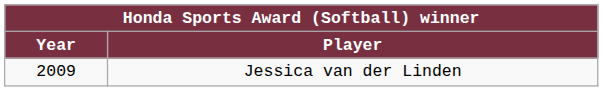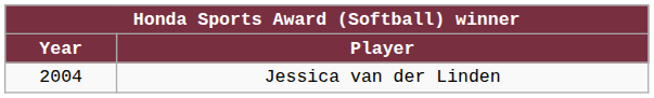Jessica van der Linden | Year: 2009 -> 2004
